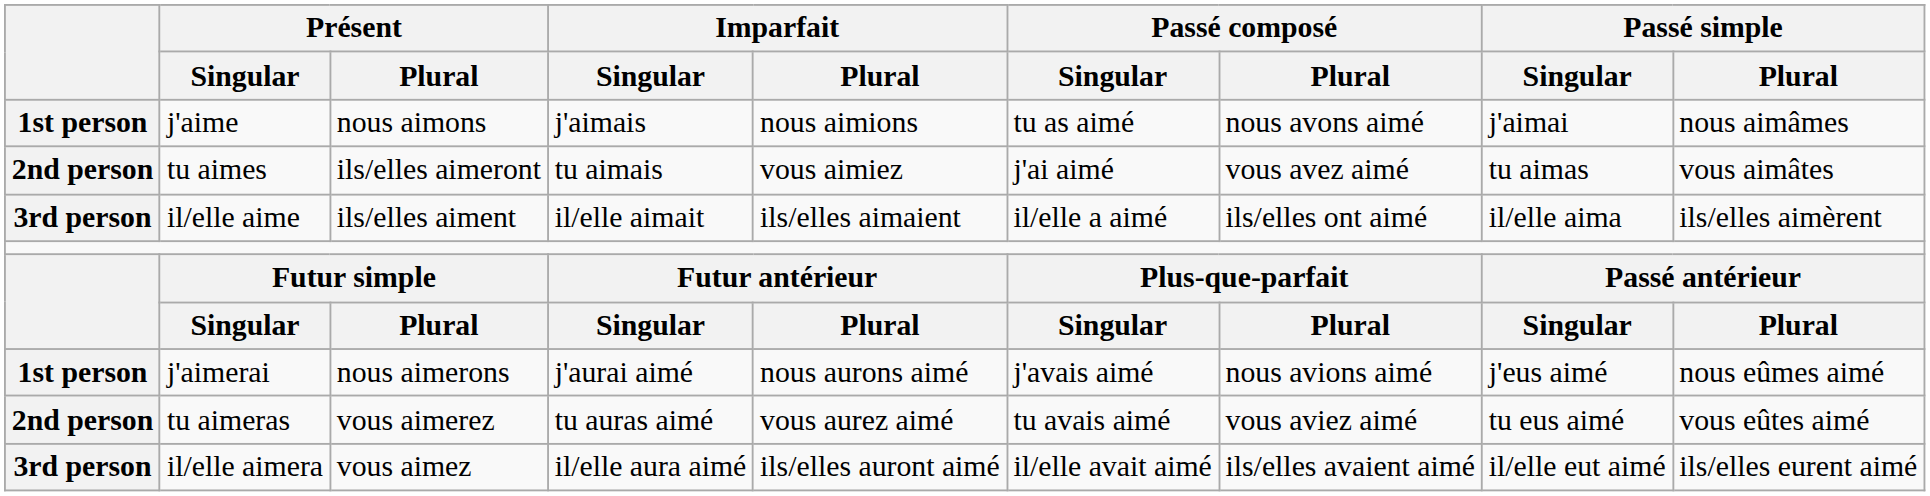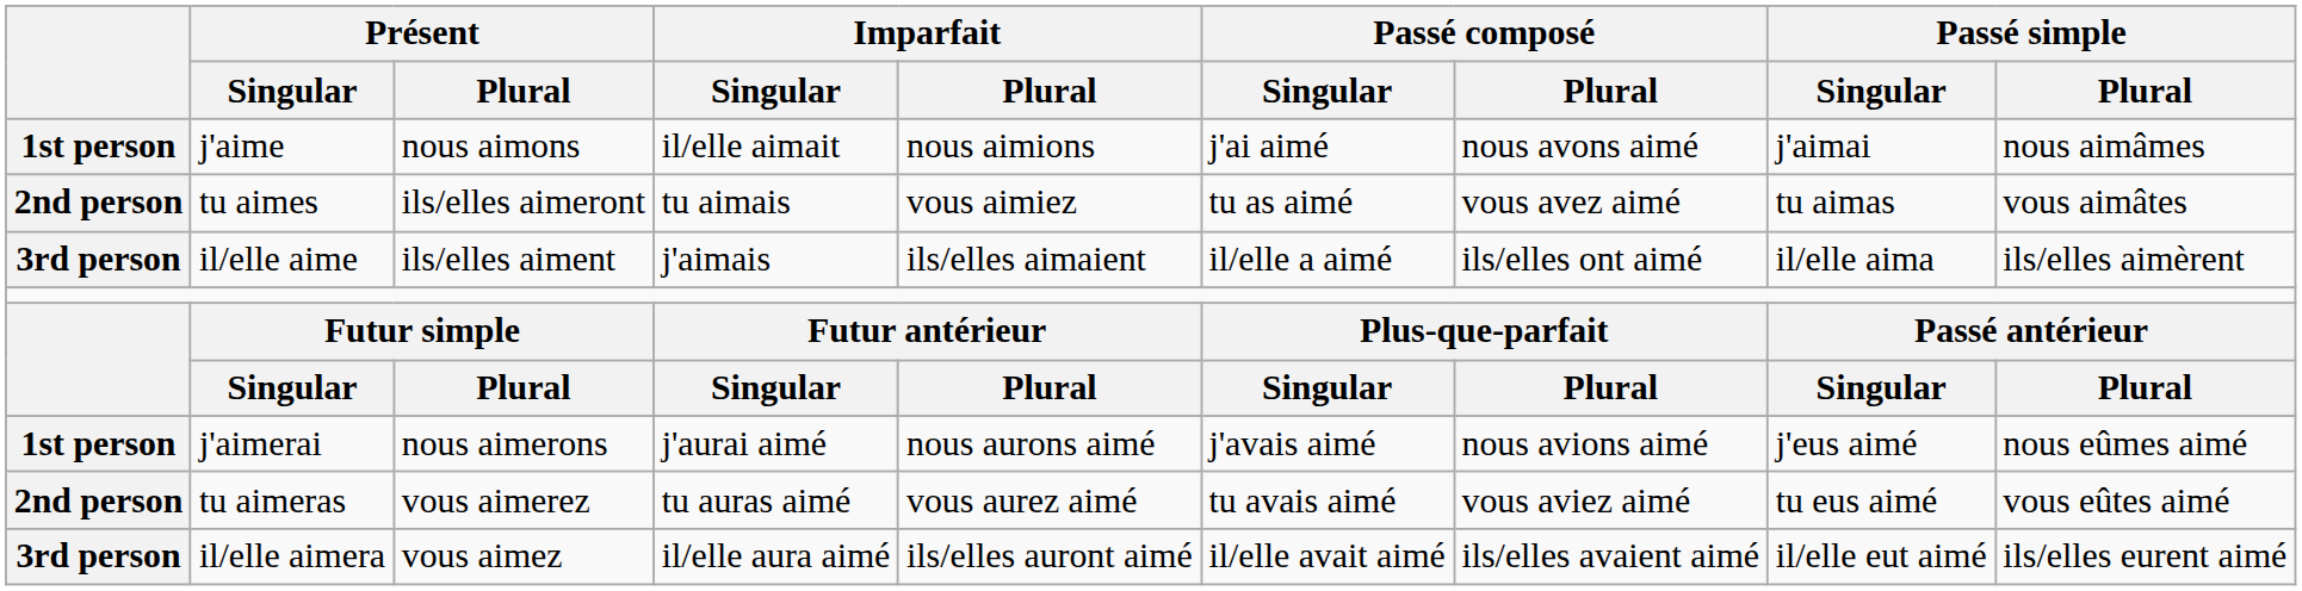j'aime | Imparfait / Singular: j'aimais -> il/elle aimait
j'aime | Passé composé / Singular: tu as aimé -> j'ai aimé
tu aimes | Passé composé / Singular: j'ai aimé -> tu as aimé
il/elle aime | Imparfait / Singular: il/elle aimait -> j'aimais
